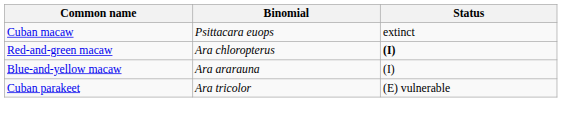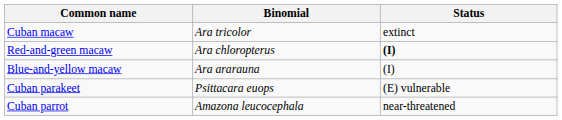Cuban macaw | Binomial: Psittacara euops -> Ara tricolor
Cuban parakeet | Binomial: Ara tricolor -> Psittacara euops
+ row: Cuban parrot | Amazona leucocephala | near-threatened
